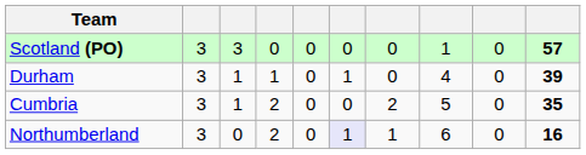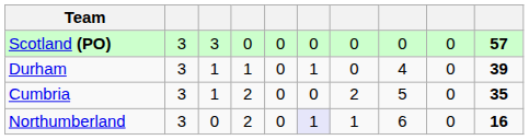Scotland (PO) | column 8: 1 -> 0
